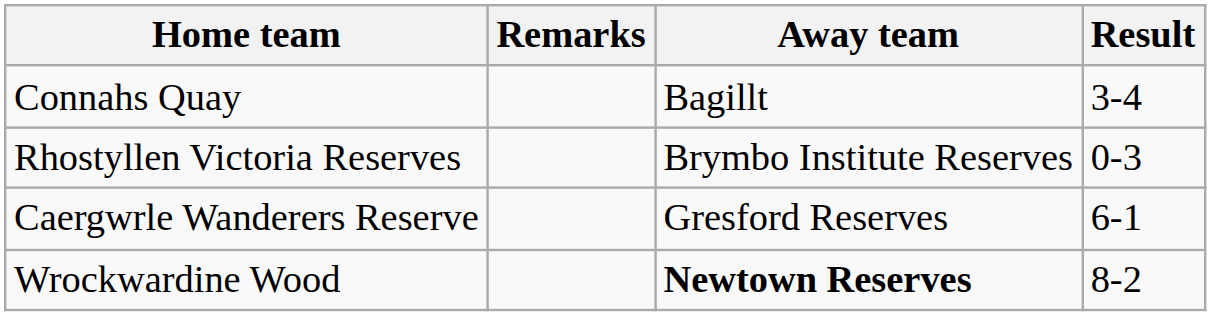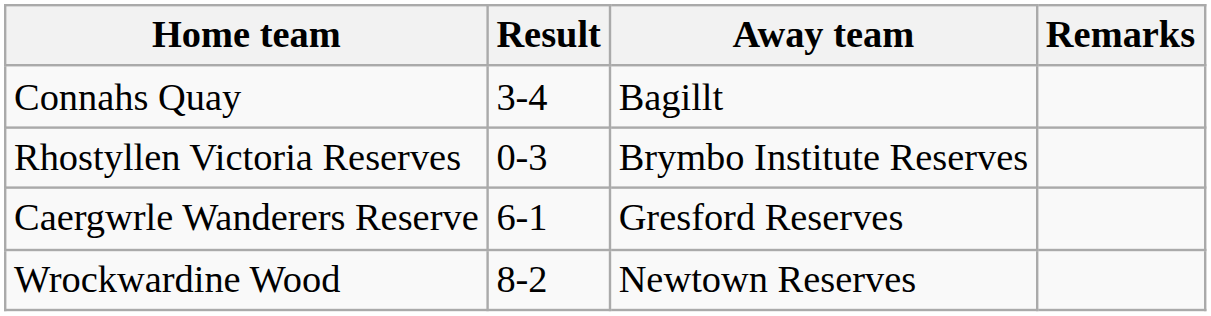columns swapped: Result <-> Remarks
Wrockwardine Wood | Away team: bold -> normal
